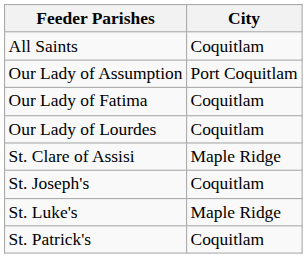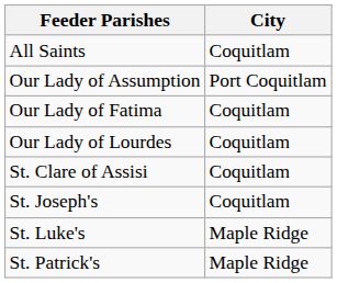St. Clare of Assisi | City: Maple Ridge -> Coquitlam
St. Patrick's | City: Coquitlam -> Maple Ridge
